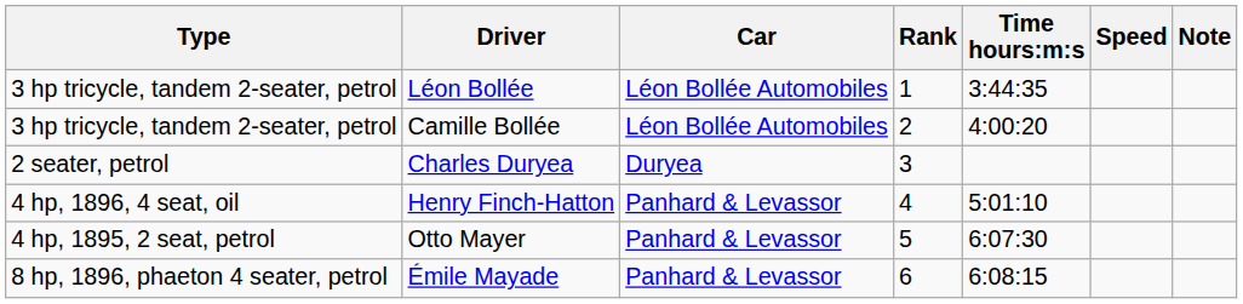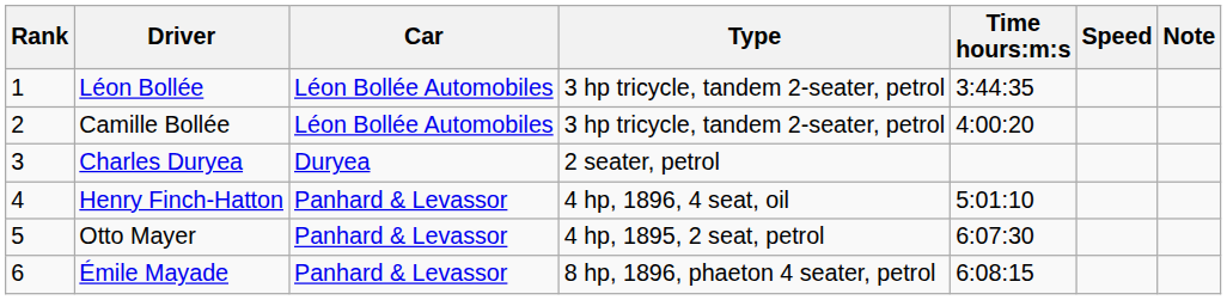columns swapped: Rank <-> Type
